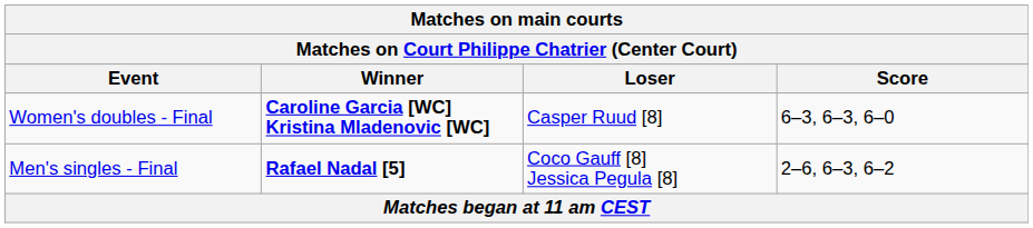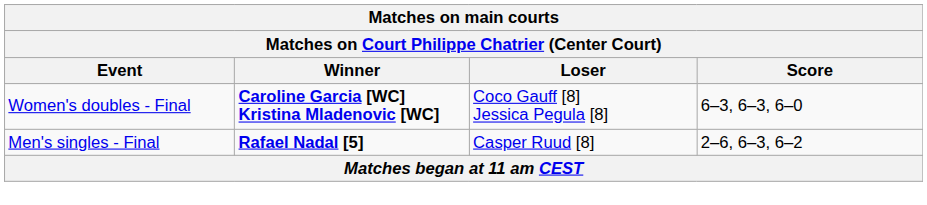Women's doubles - Final | Loser: Casper Ruud [8] -> Coco Gauff [8] Jessica Pegula [8]
Men's singles - Final | Loser: Coco Gauff [8] Jessica Pegula [8] -> Casper Ruud [8]
